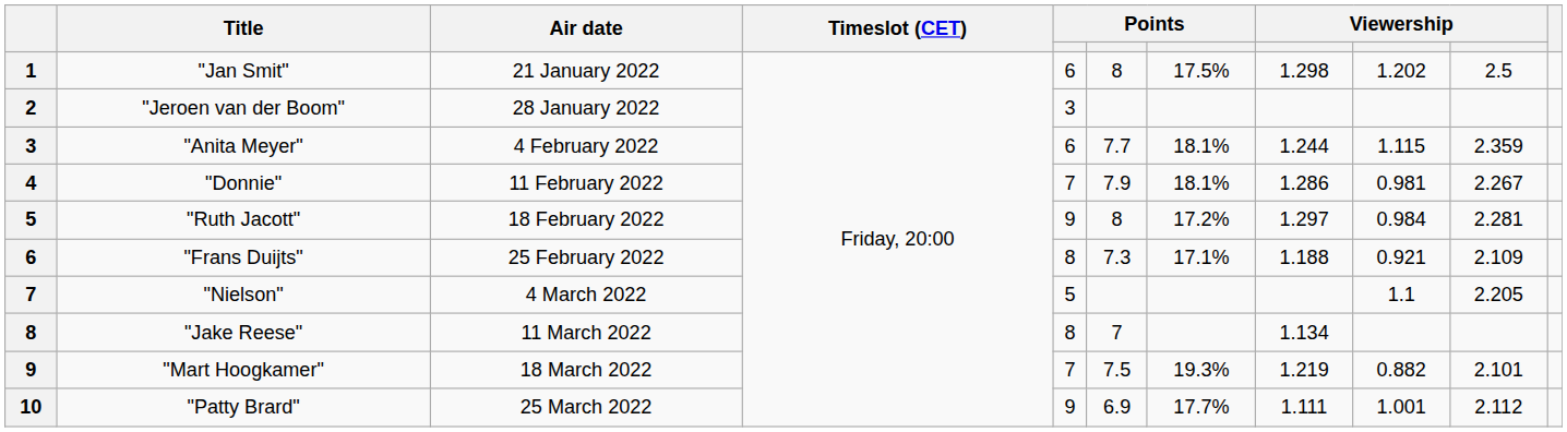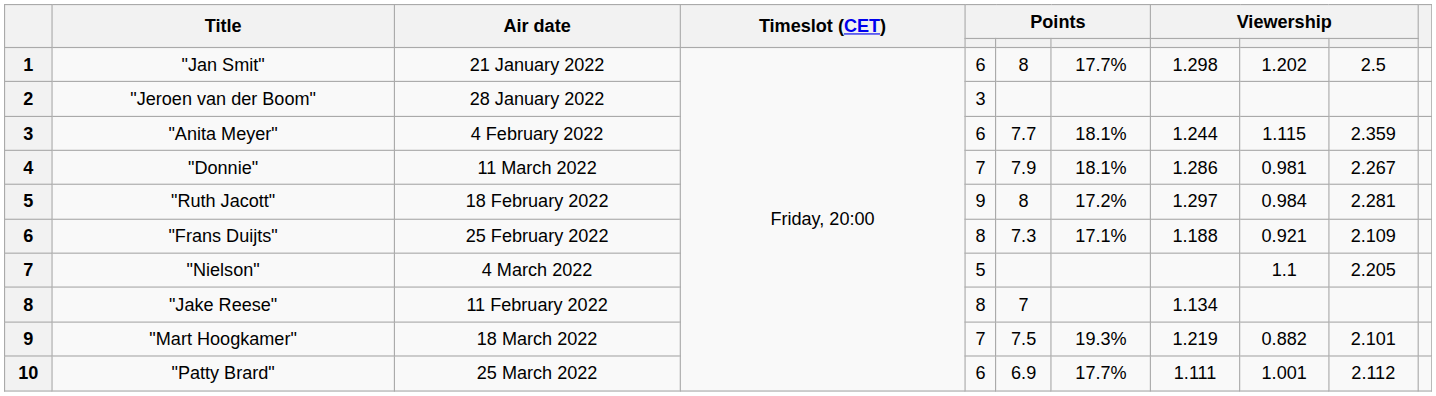"Jan Smit" | column 7: 17.5% -> 17.7%
"Donnie" | Air date: 11 February 2022 -> 11 March 2022
"Jake Reese" | Air date: 11 March 2022 -> 11 February 2022
"Patty Brard" | column 5: 9 -> 6
